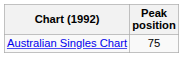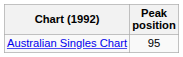Australian Singles Chart | Peak position: 75 -> 95
